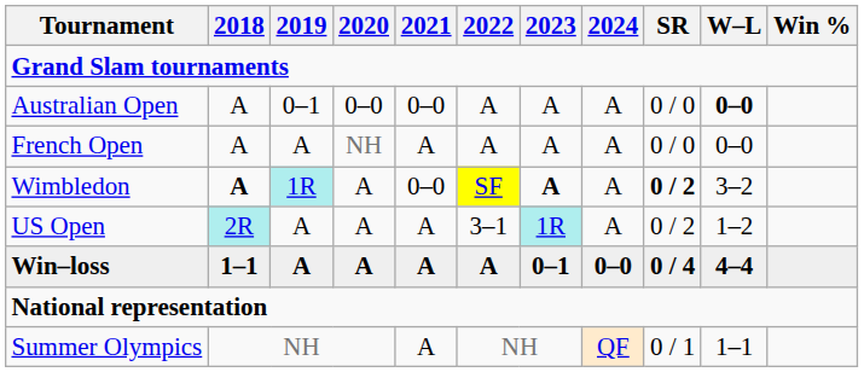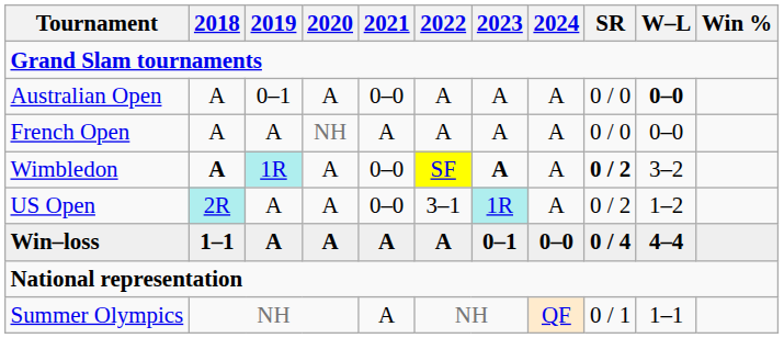Australian Open | 2020: 0–0 -> A
US Open | 2021: A -> 0–0
